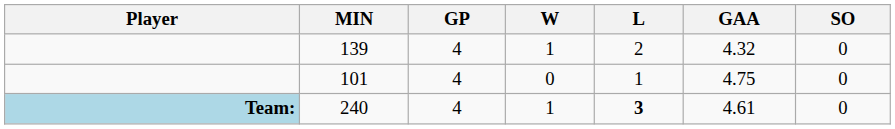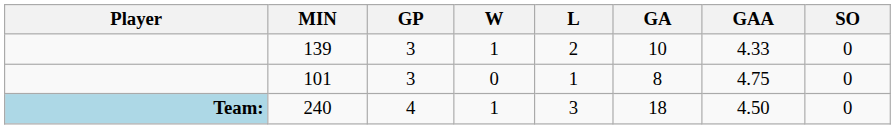+ column: GA | 10 | 8 | 18
139 | GP: 4 -> 3
139 | GAA: 4.32 -> 4.33
101 | GP: 4 -> 3
240 | L: bold -> normal
240 | GAA: 4.61 -> 4.50
